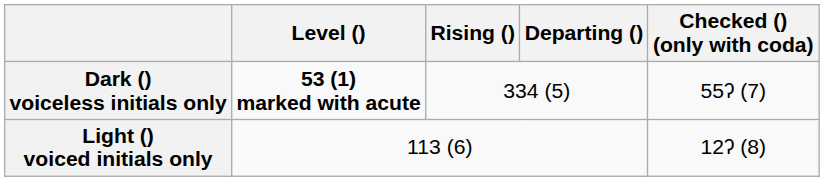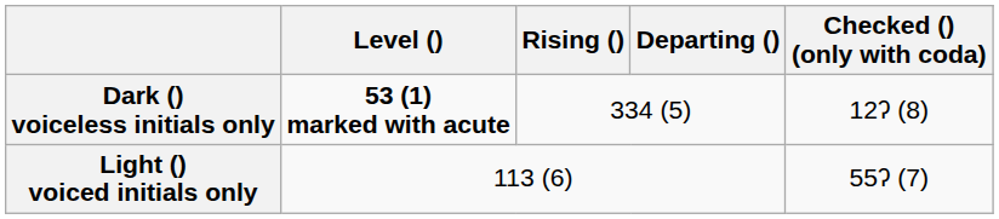Dark () voiceless initials only | Checked () (only with coda): 55ʔ (7) -> 12ʔ (8)
Light () voiced initials only | Checked () (only with coda): 12ʔ (8) -> 55ʔ (7)
